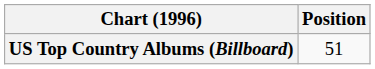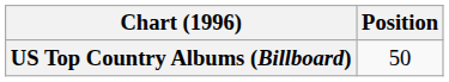US Top Country Albums (Billboard) | Position: 51 -> 50
